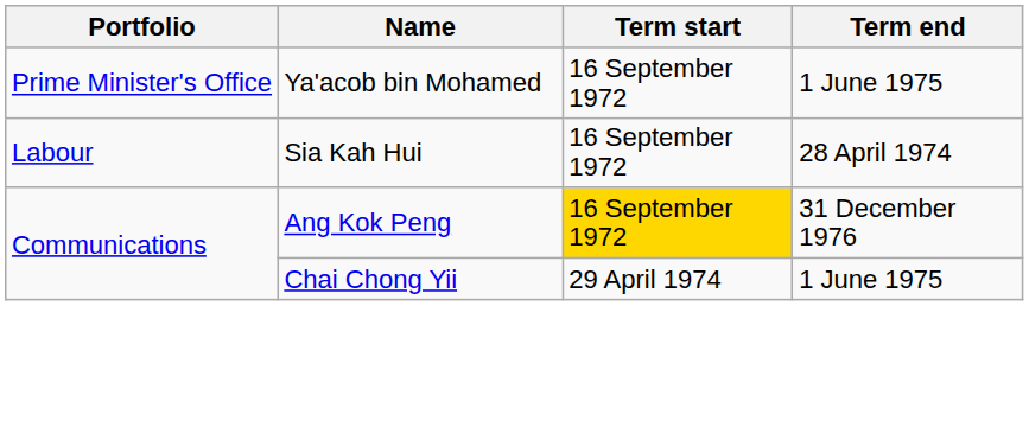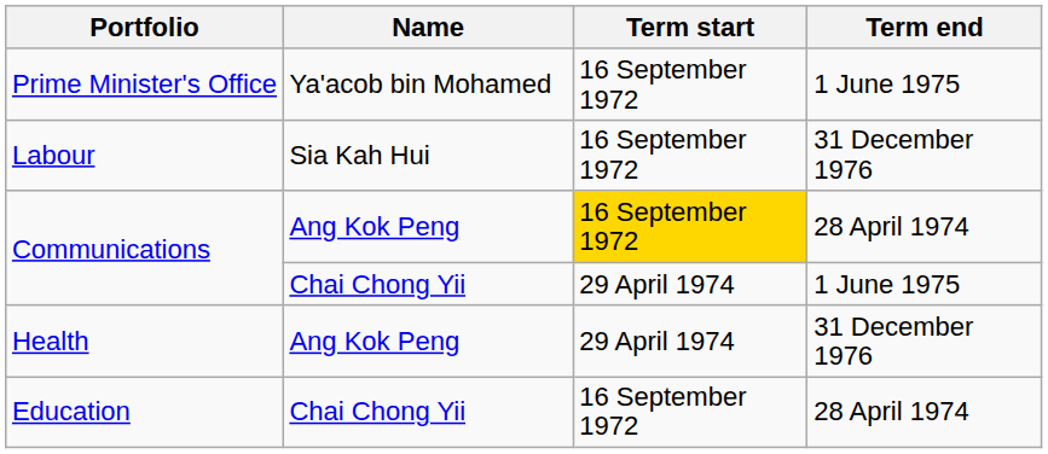Labour | Term end: 28 April 1974 -> 31 December 1976
Communications / Ang Kok Peng | Term end: 31 December 1976 -> 28 April 1974
+ row: Health | Ang Kok Peng | 29 April 1974 | 31 December 1976
+ row: Education | Chai Chong Yii | 16 September 1972 | 28 April 1974
